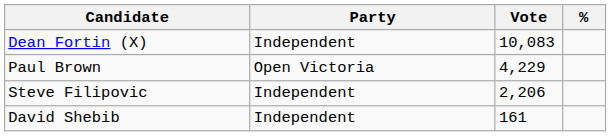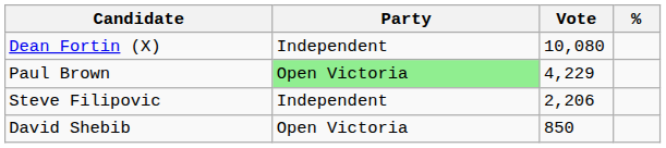Dean Fortin (X) | Vote: 10,083 -> 10,080
Paul Brown | Party: no background -> lightgreen background
David Shebib | Party: Independent -> Open Victoria
David Shebib | Vote: 161 -> 850
